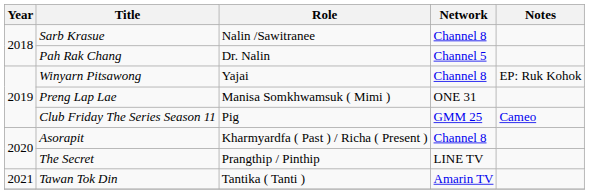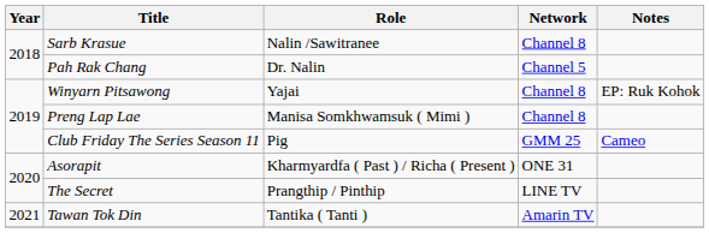Preng Lap Lae | Network: ONE 31 -> Channel 8
Asorapit | Network: Channel 8 -> ONE 31
